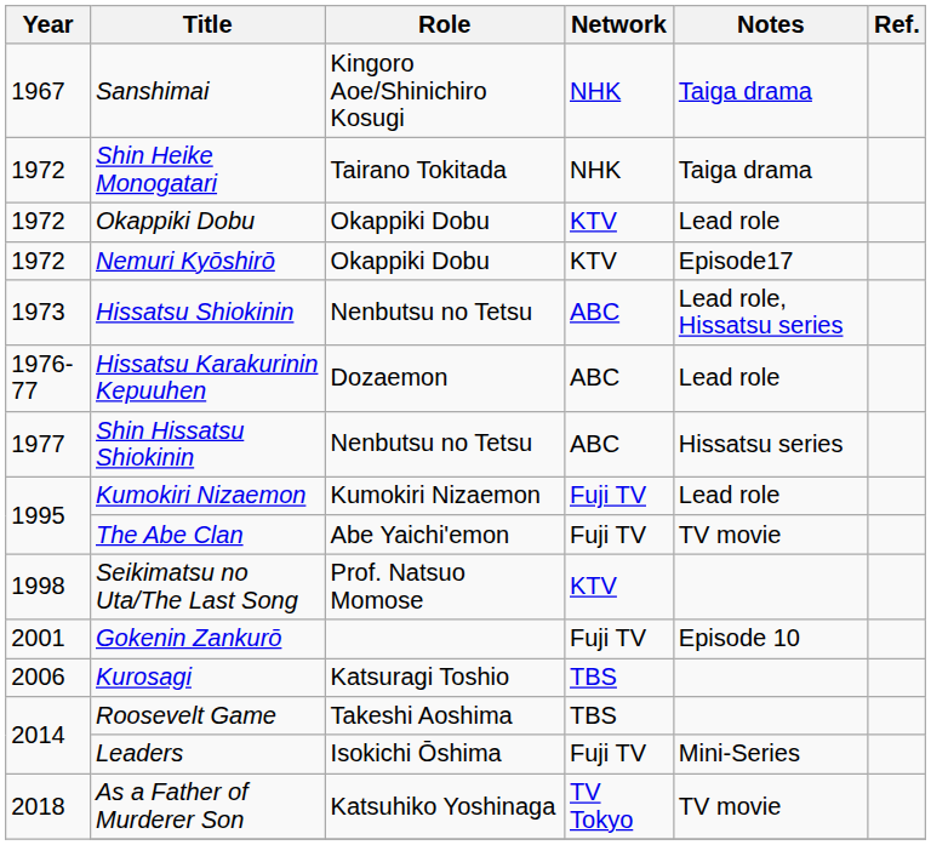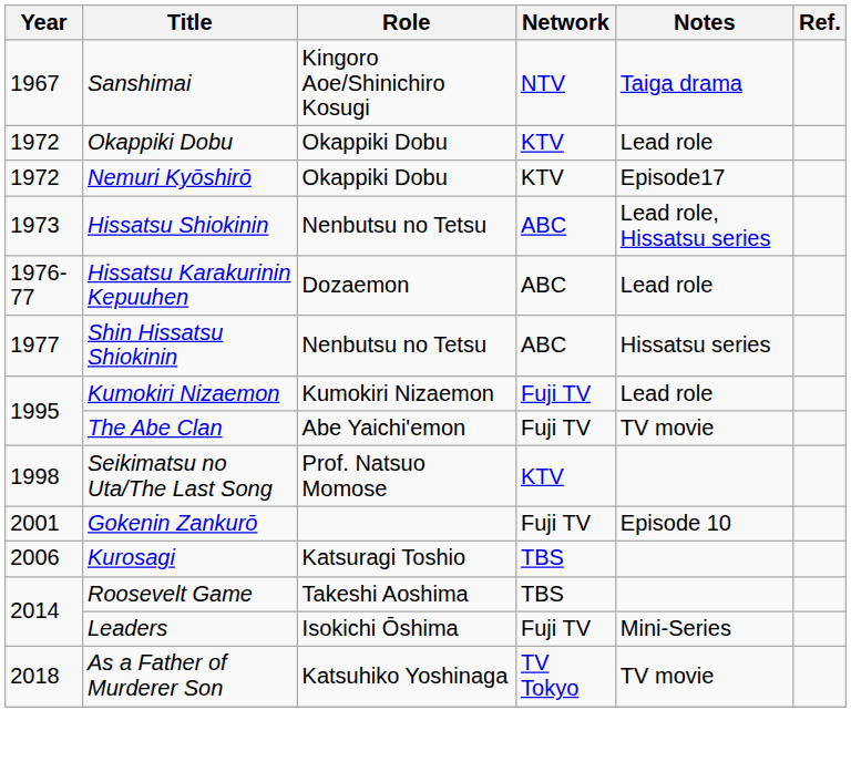Sanshimai | Network: NHK -> NTV
- row: 1972 | Shin Heike Monogatari | Tairano Tokitada | NHK | Taiga drama
